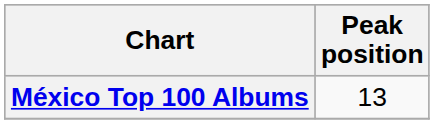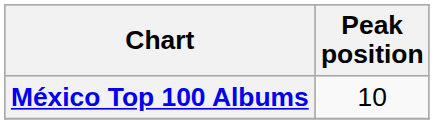México Top 100 Albums | Peak position: 13 -> 10
